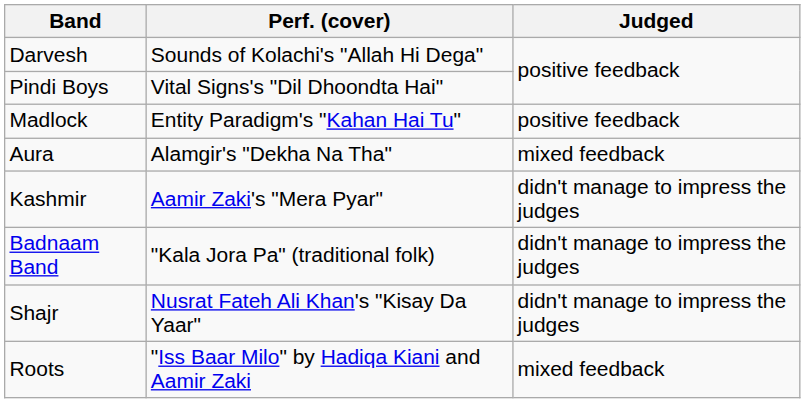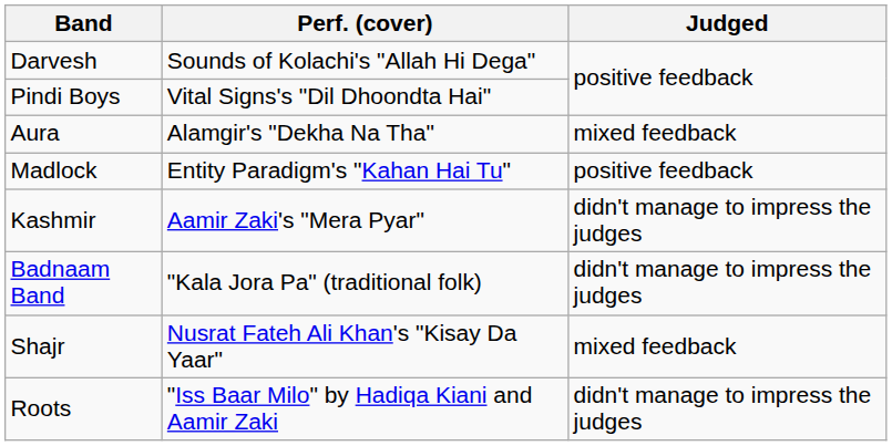rows swapped: Aura <-> Madlock
Shajr | Judged: didn't manage to impress the judges -> mixed feedback
Roots | Judged: mixed feedback -> didn't manage to impress the judges
